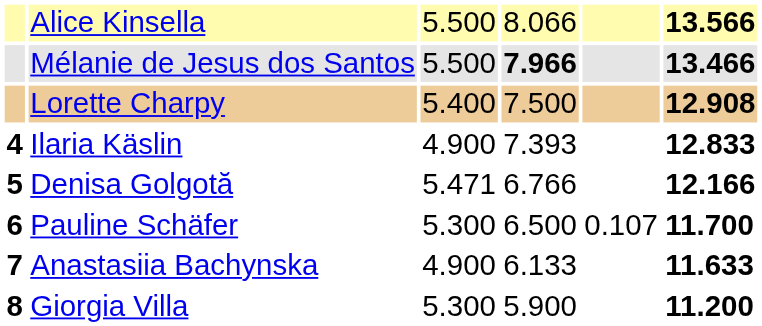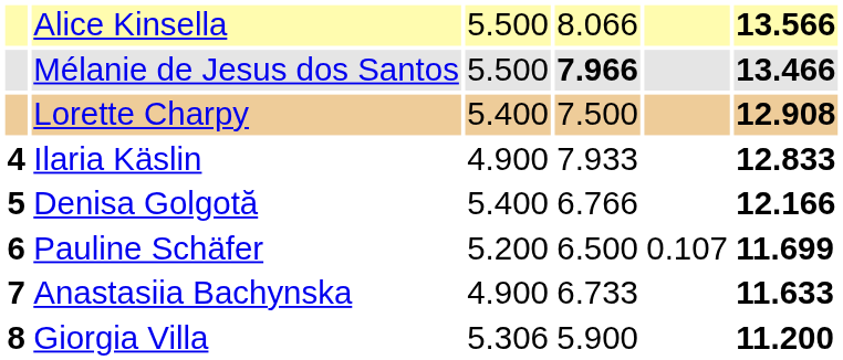Ilaria Käslin | column 4: 7.393 -> 7.933
Denisa Golgotă | column 3: 5.471 -> 5.400
Pauline Schäfer | column 3: 5.300 -> 5.200
Pauline Schäfer | column 6: 11.700 -> 11.699
Anastasiia Bachynska | column 4: 6.133 -> 6.733
Giorgia Villa | column 3: 5.300 -> 5.306
